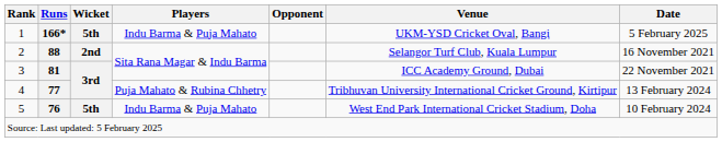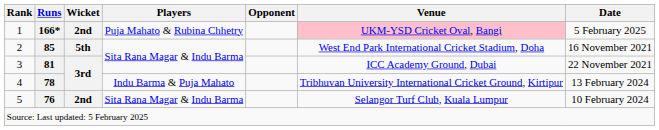1 | Wicket: 5th -> 2nd
1 | Players: Indu Barma & Puja Mahato -> Puja Mahato & Rubina Chhetry
1 | Venue: no background -> pink background
2 | Runs: 88 -> 85
2 | Wicket: 2nd -> 5th
2 | Venue: Selangor Turf Club, Kuala Lumpur -> West End Park International Cricket Stadium, Doha
4 | Runs: 77 -> 78
4 | Players: Puja Mahato & Rubina Chhetry -> Indu Barma & Puja Mahato
5 | Wicket: 5th -> 2nd
5 | Players: Indu Barma & Puja Mahato -> Sita Rana Magar & Indu Barma
5 | Venue: West End Park International Cricket Stadium, Doha -> Selangor Turf Club, Kuala Lumpur
